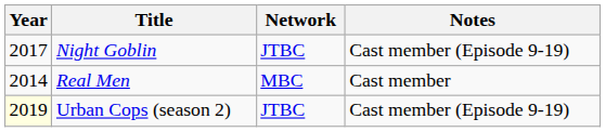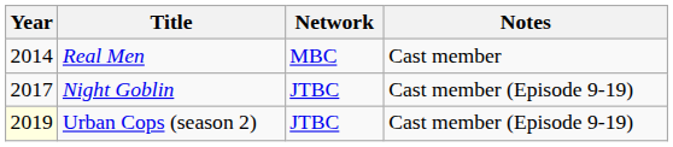rows swapped: Real Men <-> Night Goblin
